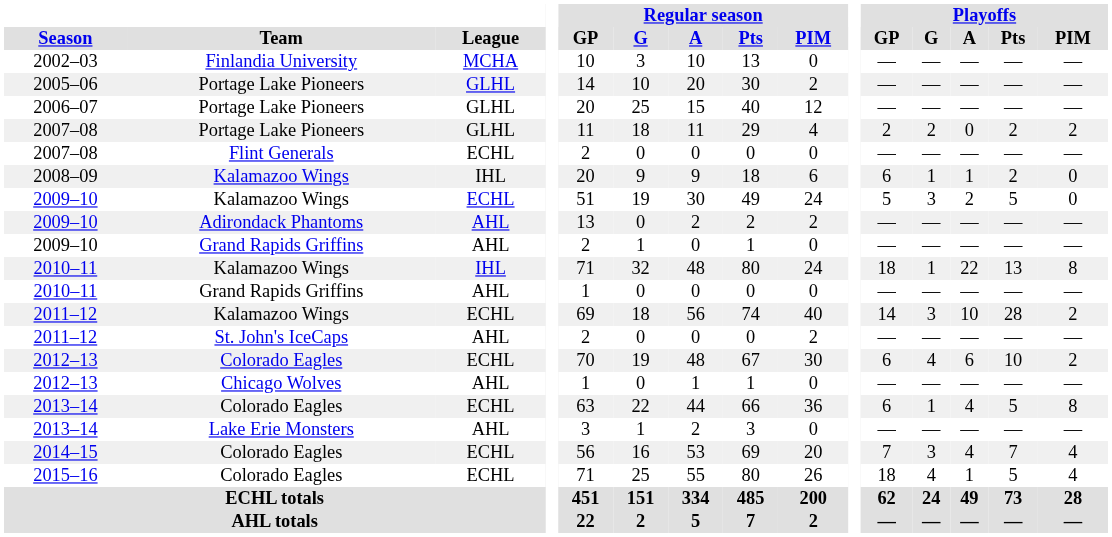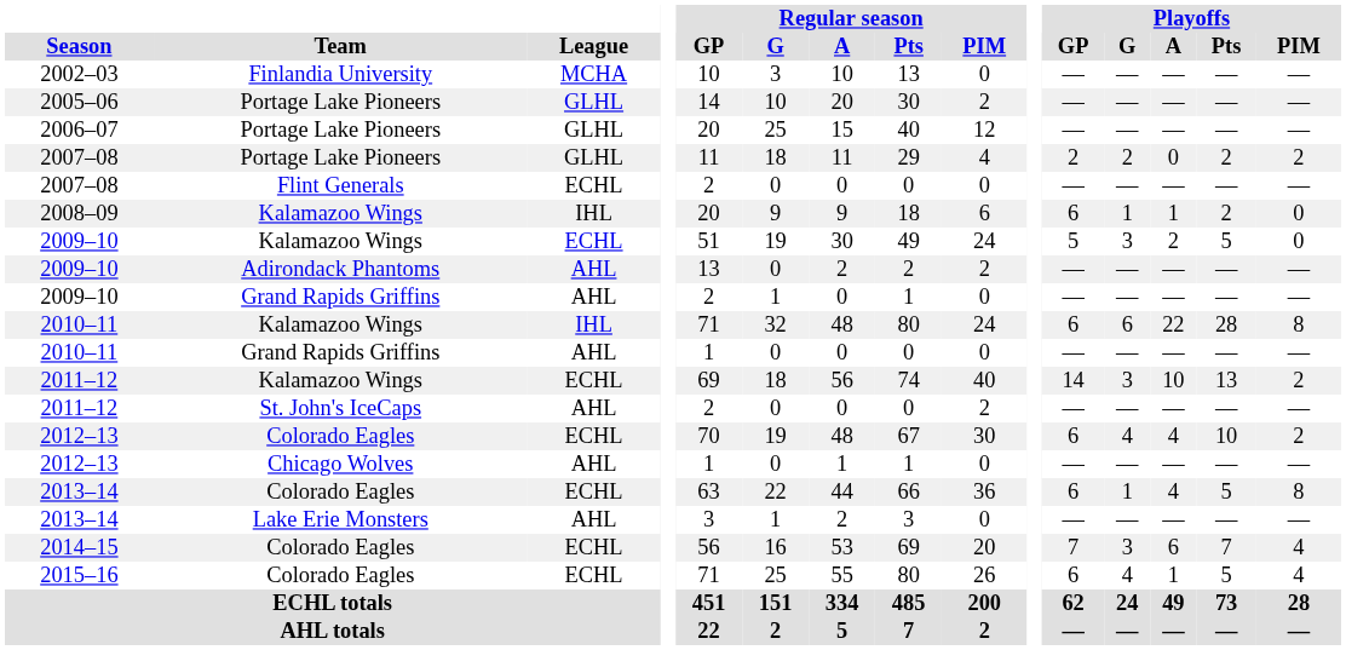2010–11 / Kalamazoo Wings | Playoffs / GP: 18 -> 6
2010–11 / Kalamazoo Wings | Playoffs / G: 1 -> 6
2010–11 / Kalamazoo Wings | Playoffs / Pts: 13 -> 28
2011–12 / Kalamazoo Wings | Playoffs / Pts: 28 -> 13
2012–13 / Colorado Eagles | Playoffs / A: 6 -> 4
2014–15 | Playoffs / A: 4 -> 6
2015–16 | Playoffs / GP: 18 -> 6
